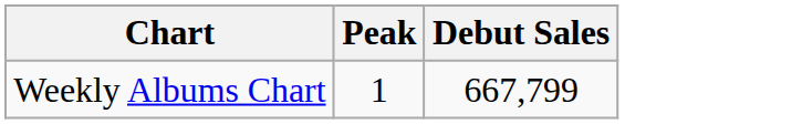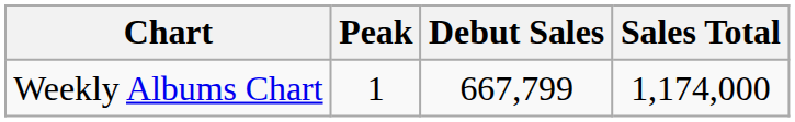+ column: Sales Total | 1,174,000
